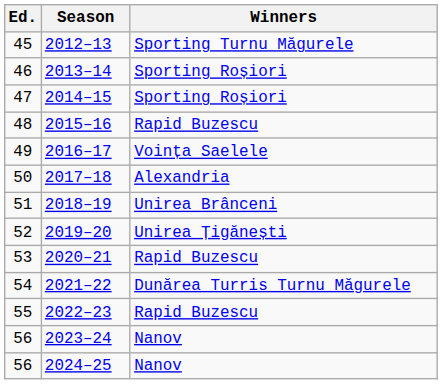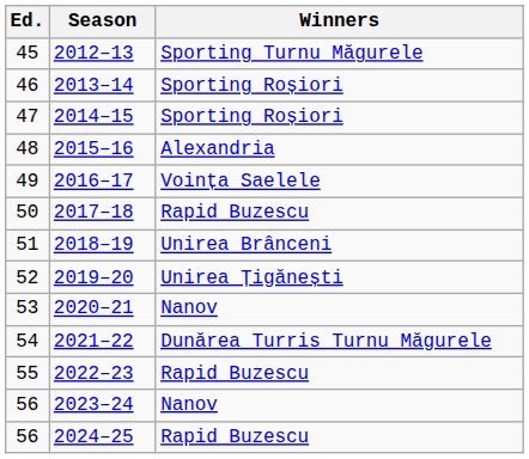2015–16 | Winners: Rapid Buzescu -> Alexandria
2017–18 | Winners: Alexandria -> Rapid Buzescu
2020–21 | Winners: Rapid Buzescu -> Nanov
2024–25 | Winners: Nanov -> Rapid Buzescu
